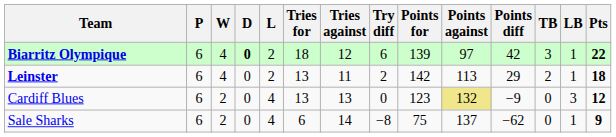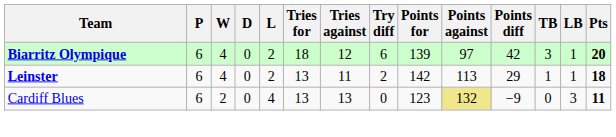Biarritz Olympique | D: bold -> normal
Biarritz Olympique | Pts: 22 -> 20
Leinster | TB: 2 -> 1
Cardiff Blues | Pts: 12 -> 11
- row: Sale Sharks | 6 | 2 | 0 | 4 | 6 | 14 | −8 | 75 | 137 | −62 | 0 | 1 | 9
